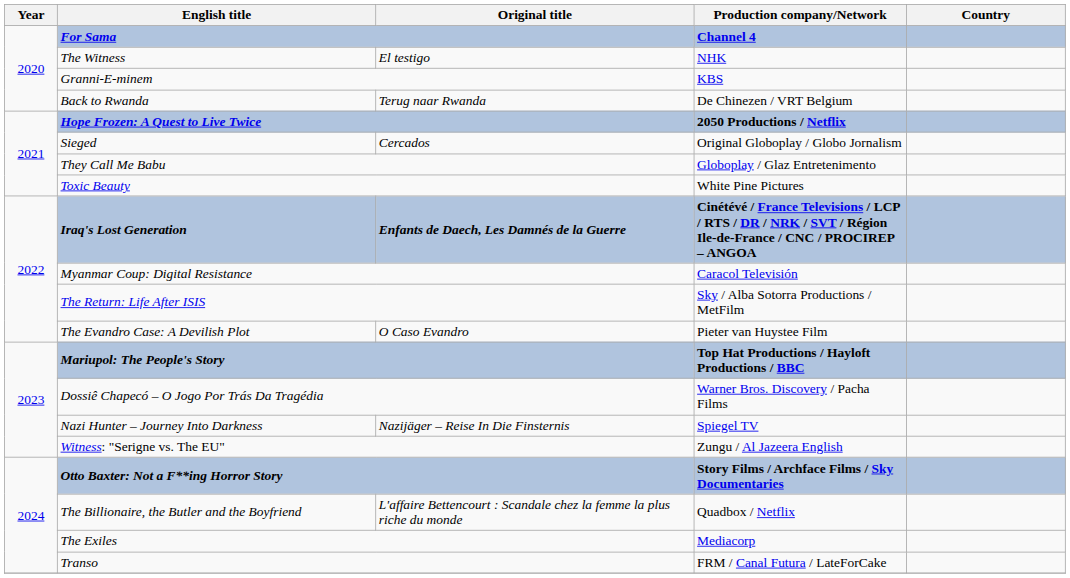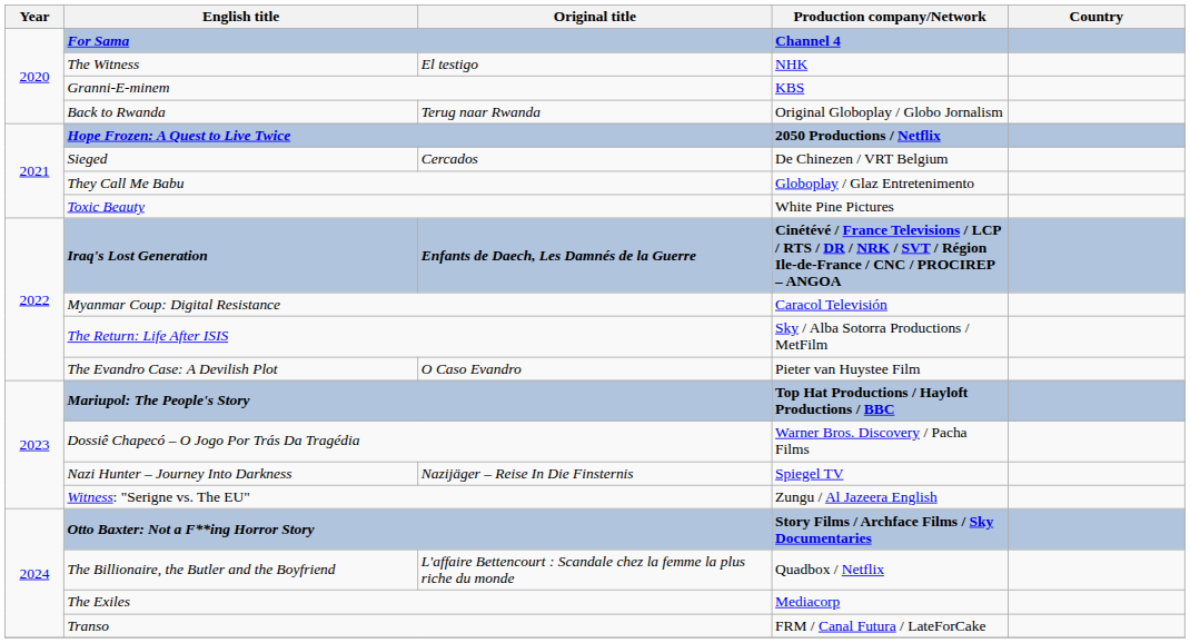Back to Rwanda | Production company/Network: De Chinezen / VRT Belgium -> Original Globoplay / Globo Jornalism
Sieged | Production company/Network: Original Globoplay / Globo Jornalism -> De Chinezen / VRT Belgium
